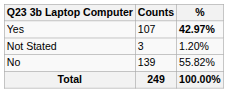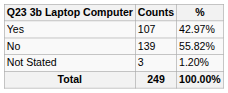Yes | %: bold -> normal
rows swapped: No <-> Not Stated
